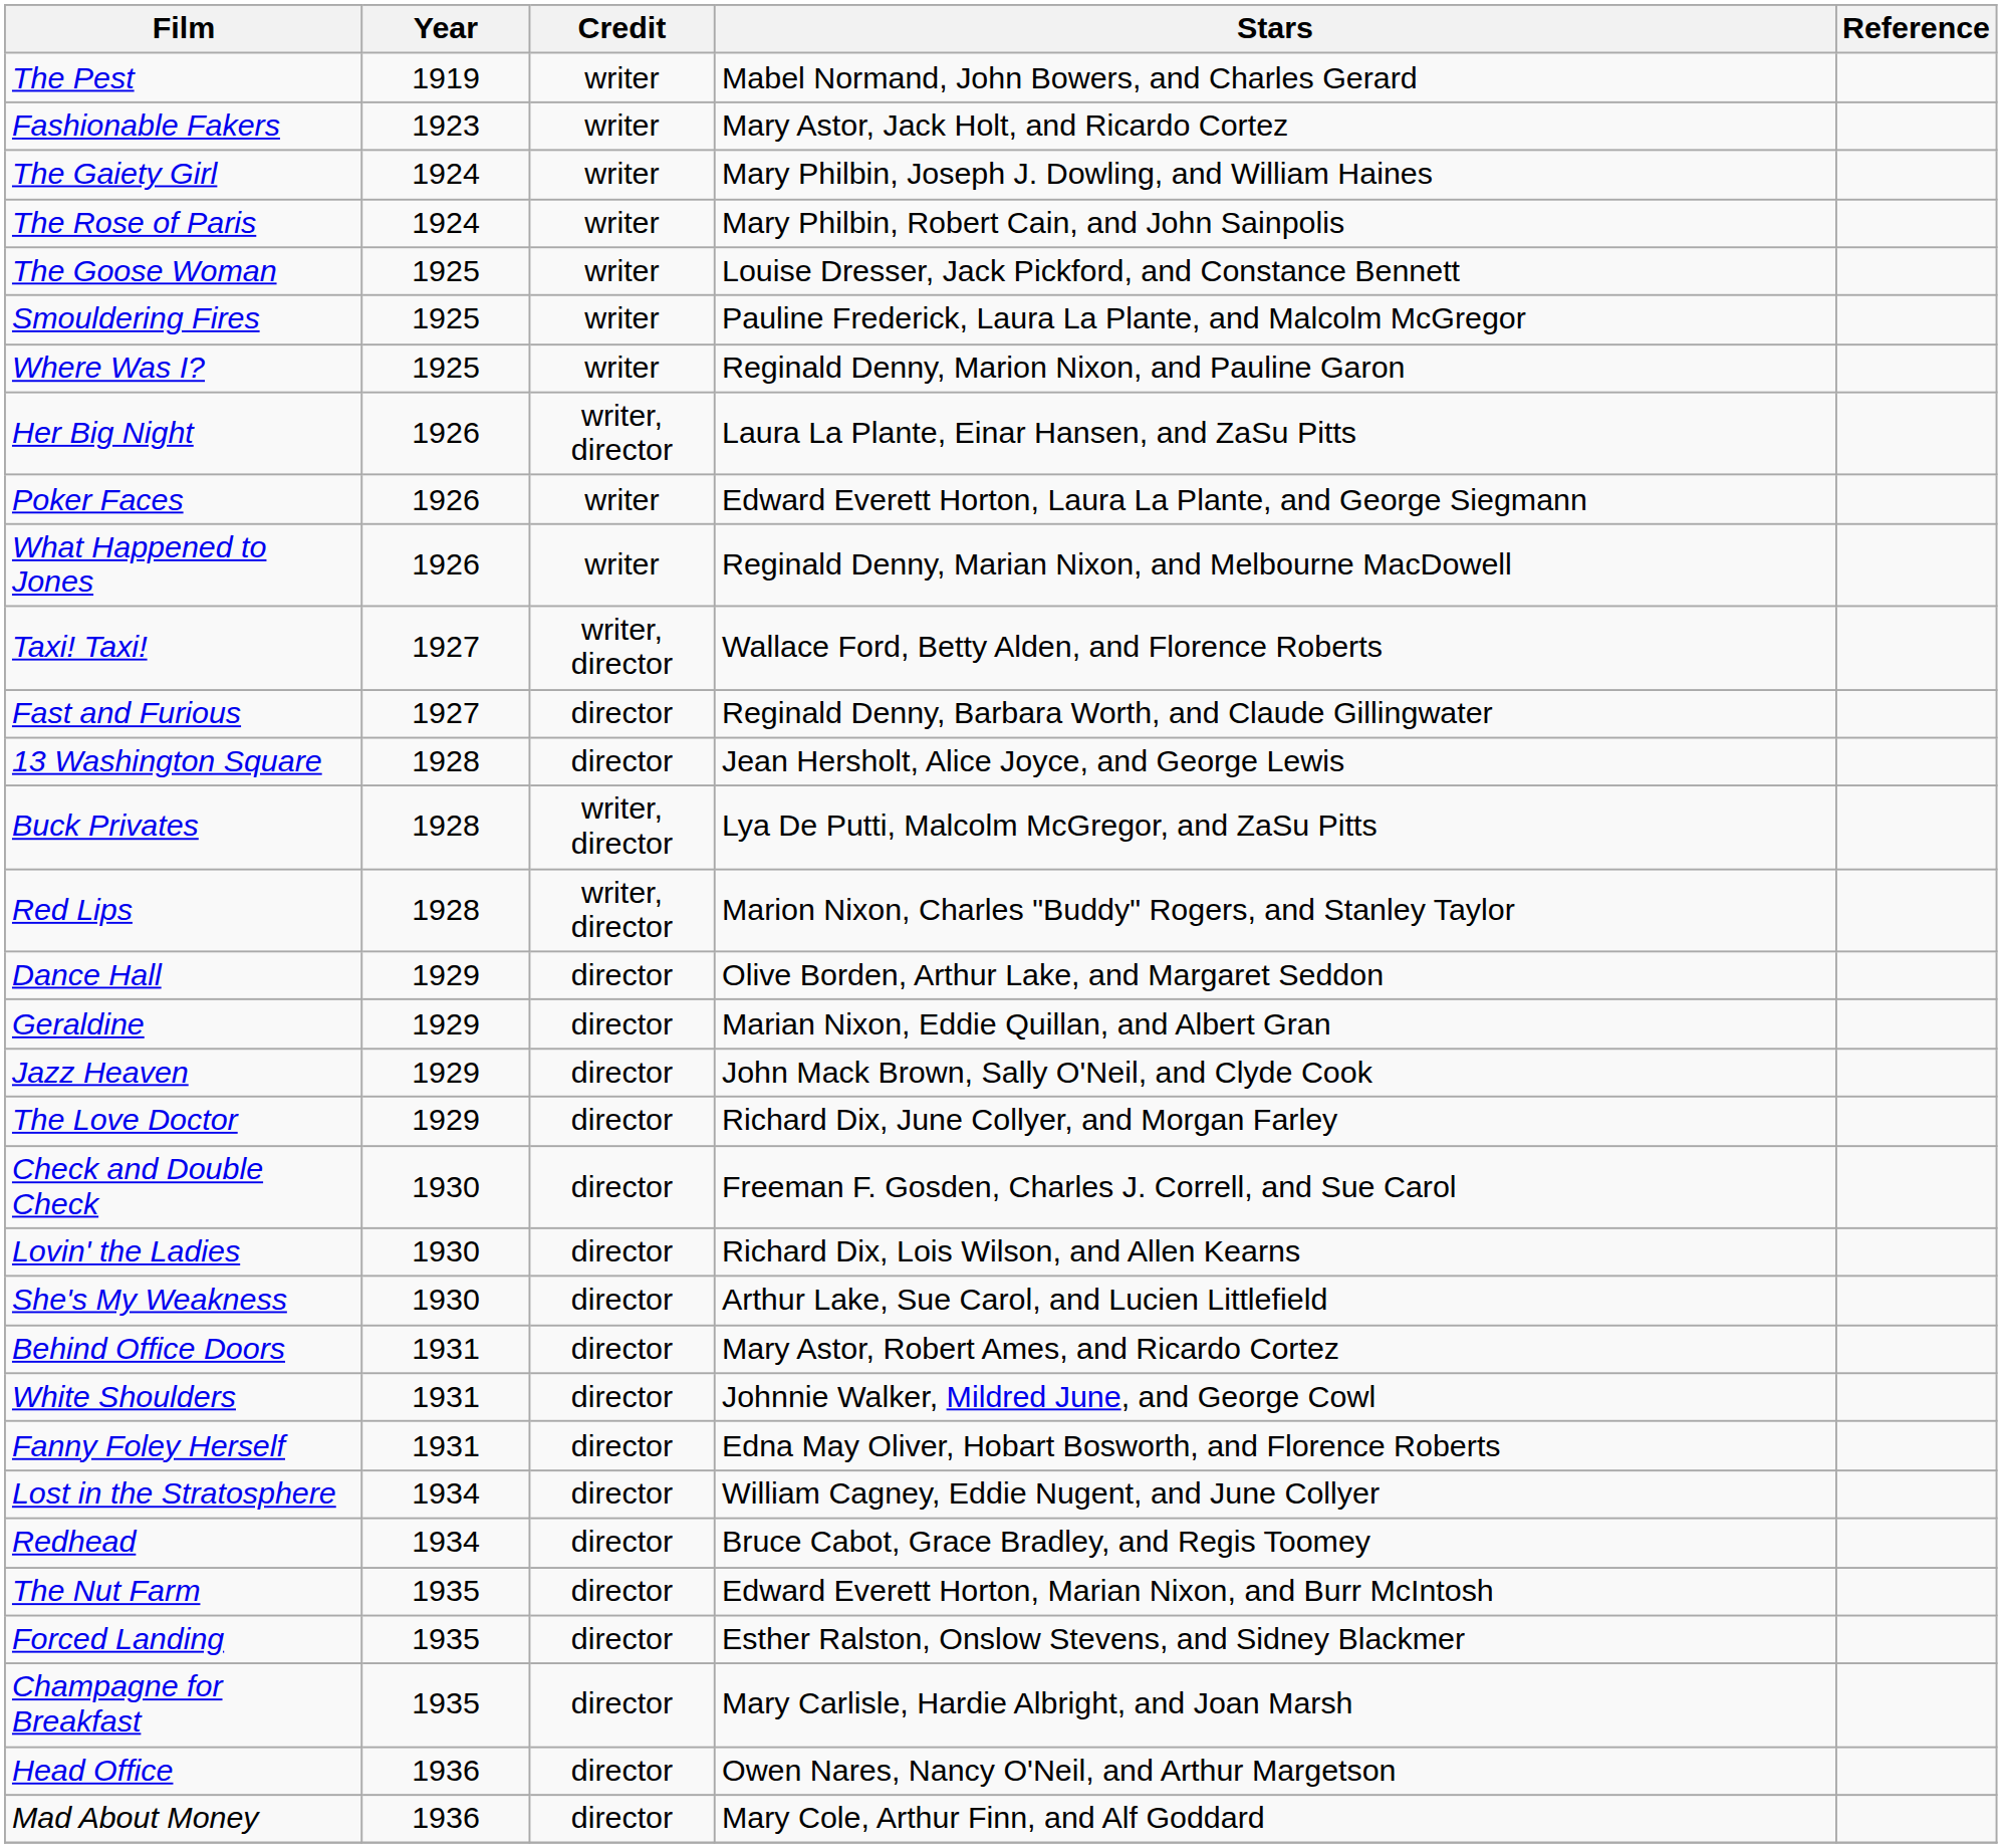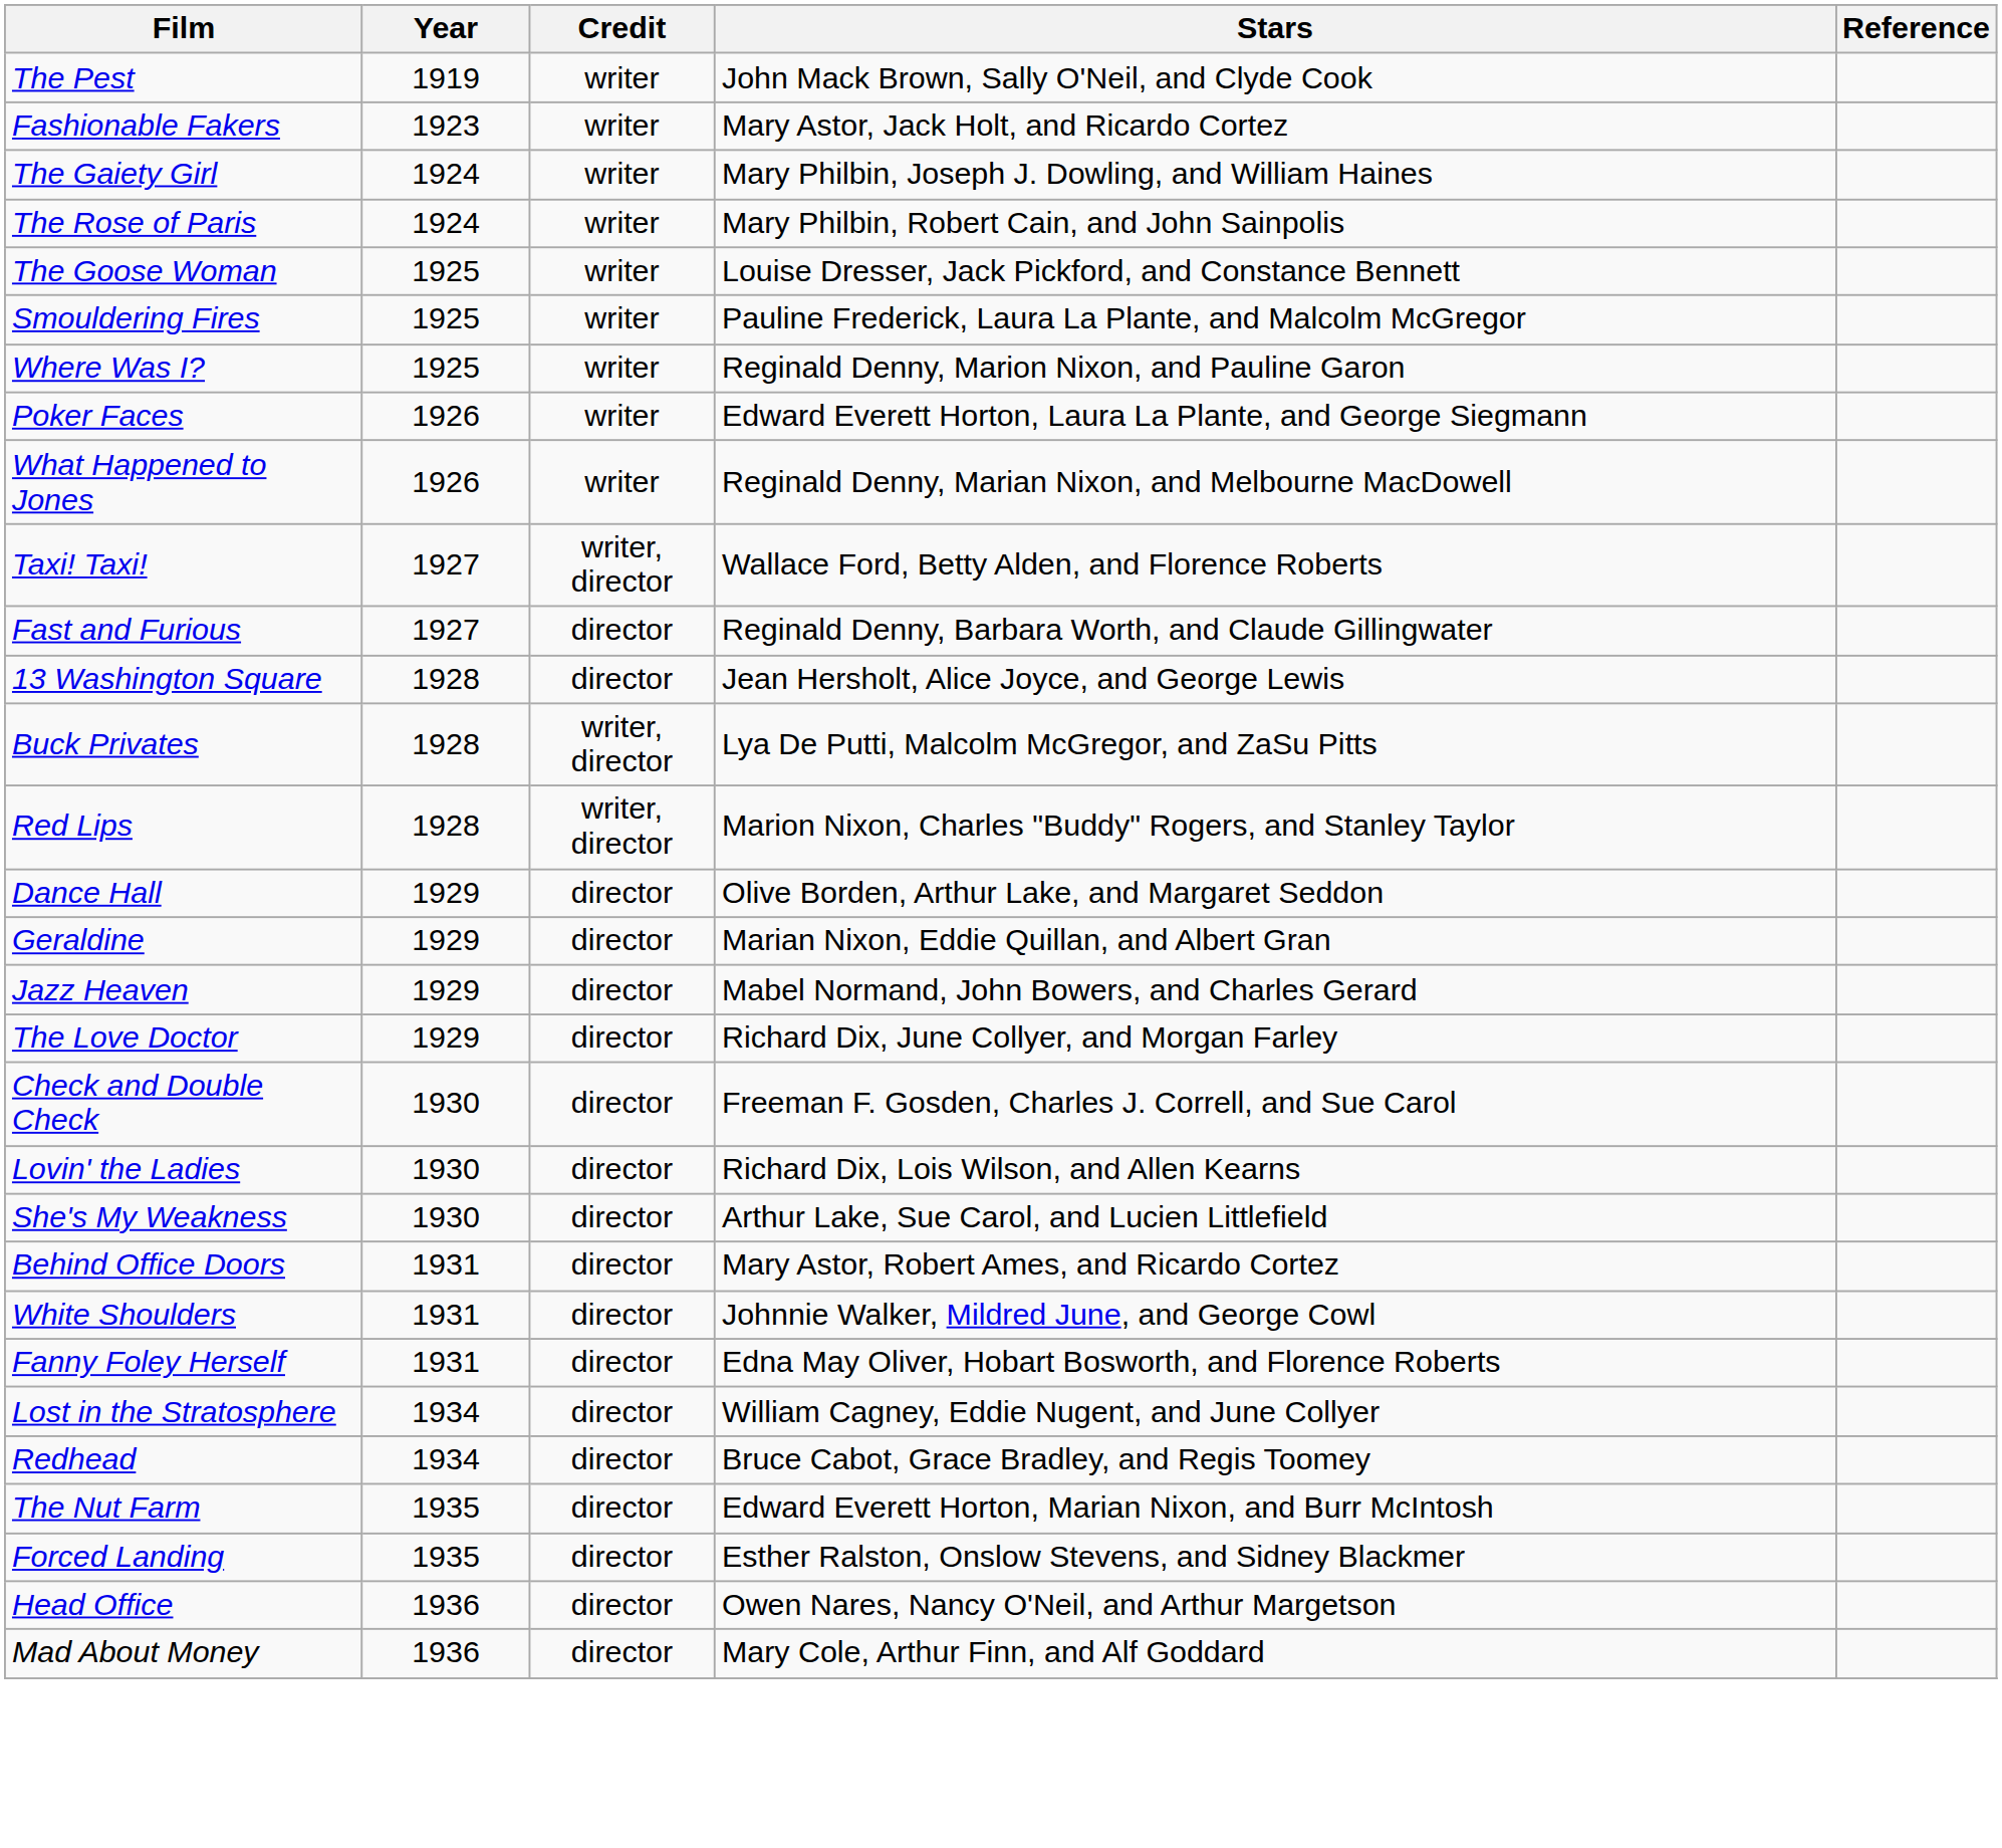The Pest | Stars: Mabel Normand, John Bowers, and Charles Gerard -> John Mack Brown, Sally O'Neil, and Clyde Cook
- row: Her Big Night | 1926 | writer, director | Laura La Plante, Einar Hansen, and ZaSu Pitts
Jazz Heaven | Stars: John Mack Brown, Sally O'Neil, and Clyde Cook -> Mabel Normand, John Bowers, and Charles Gerard
- row: Champagne for Breakfast | 1935 | director | Mary Carlisle, Hardie Albright, and Joan Marsh
